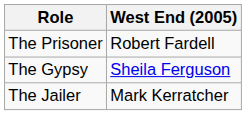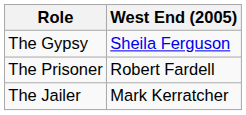rows swapped: The Gypsy <-> The Prisoner
